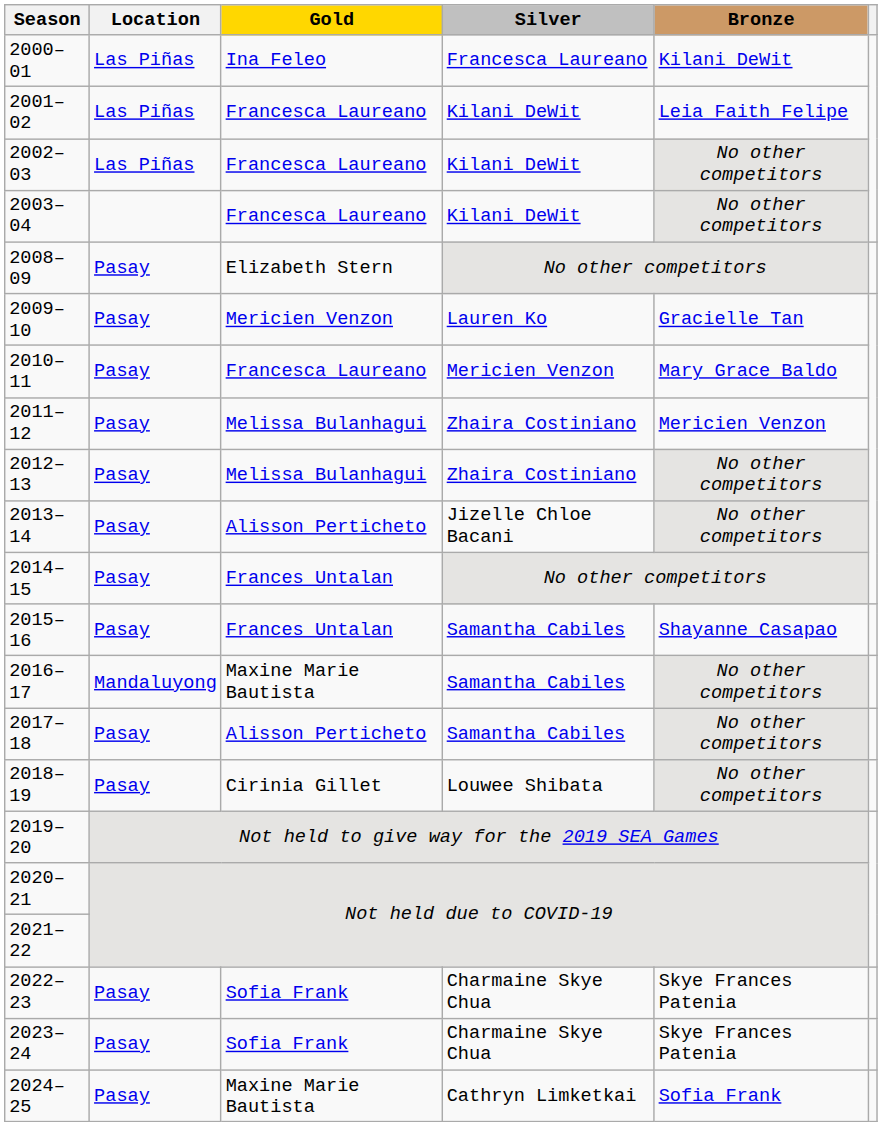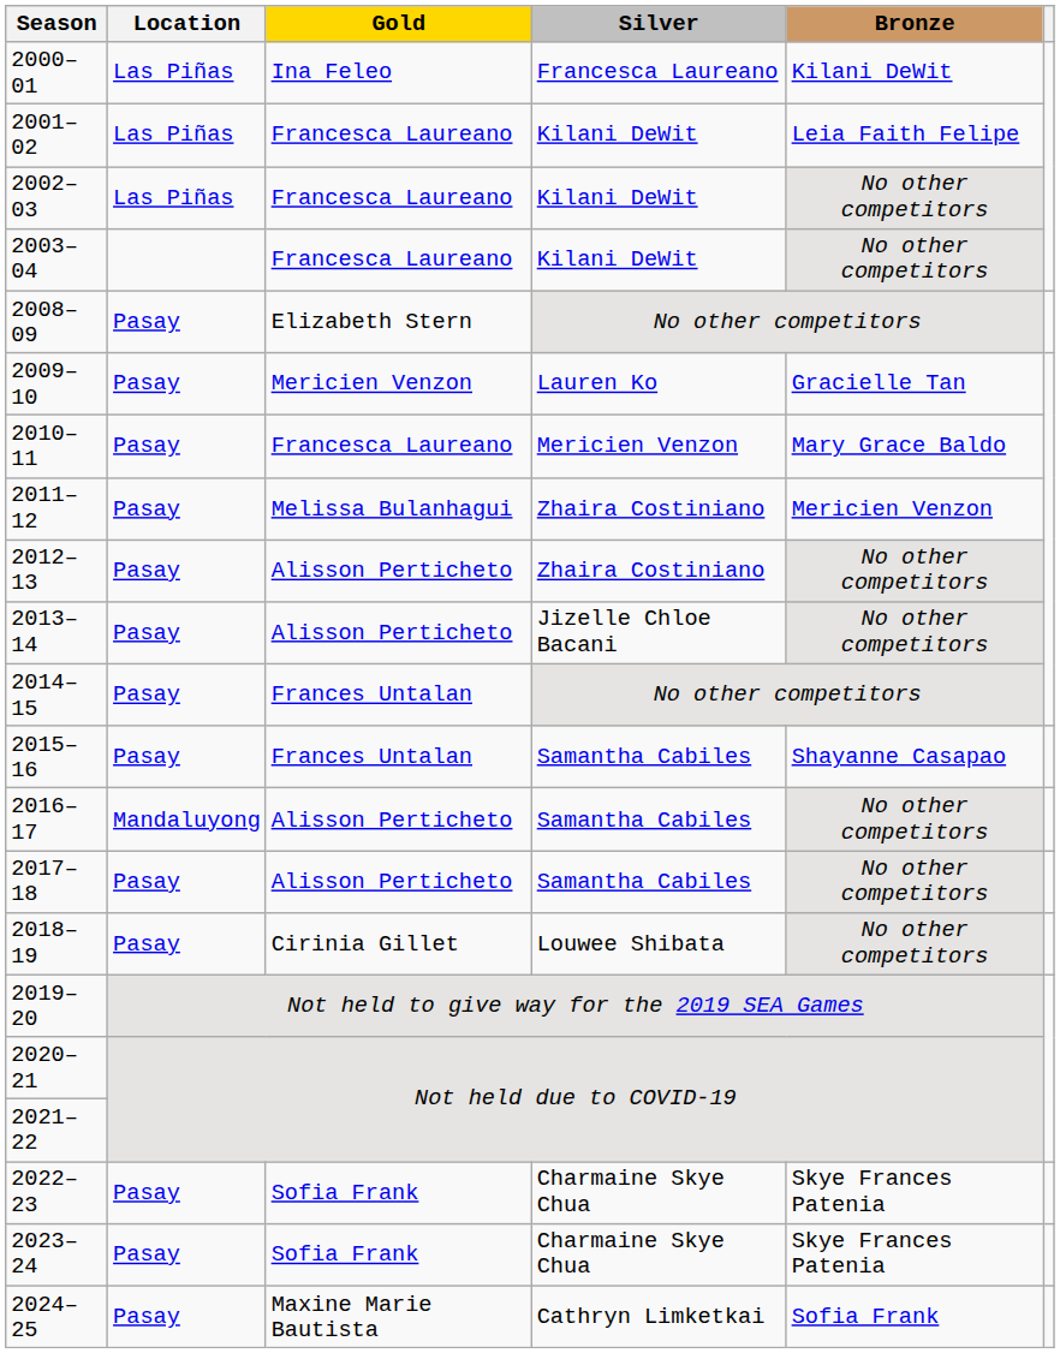2012–13 | Gold: Melissa Bulanhagui -> Alisson Perticheto
2016–17 | Gold: Maxine Marie Bautista -> Alisson Perticheto
